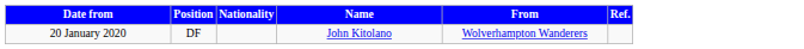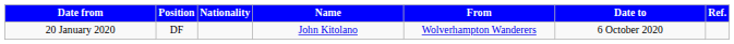+ column: Date to | 6 October 2020
